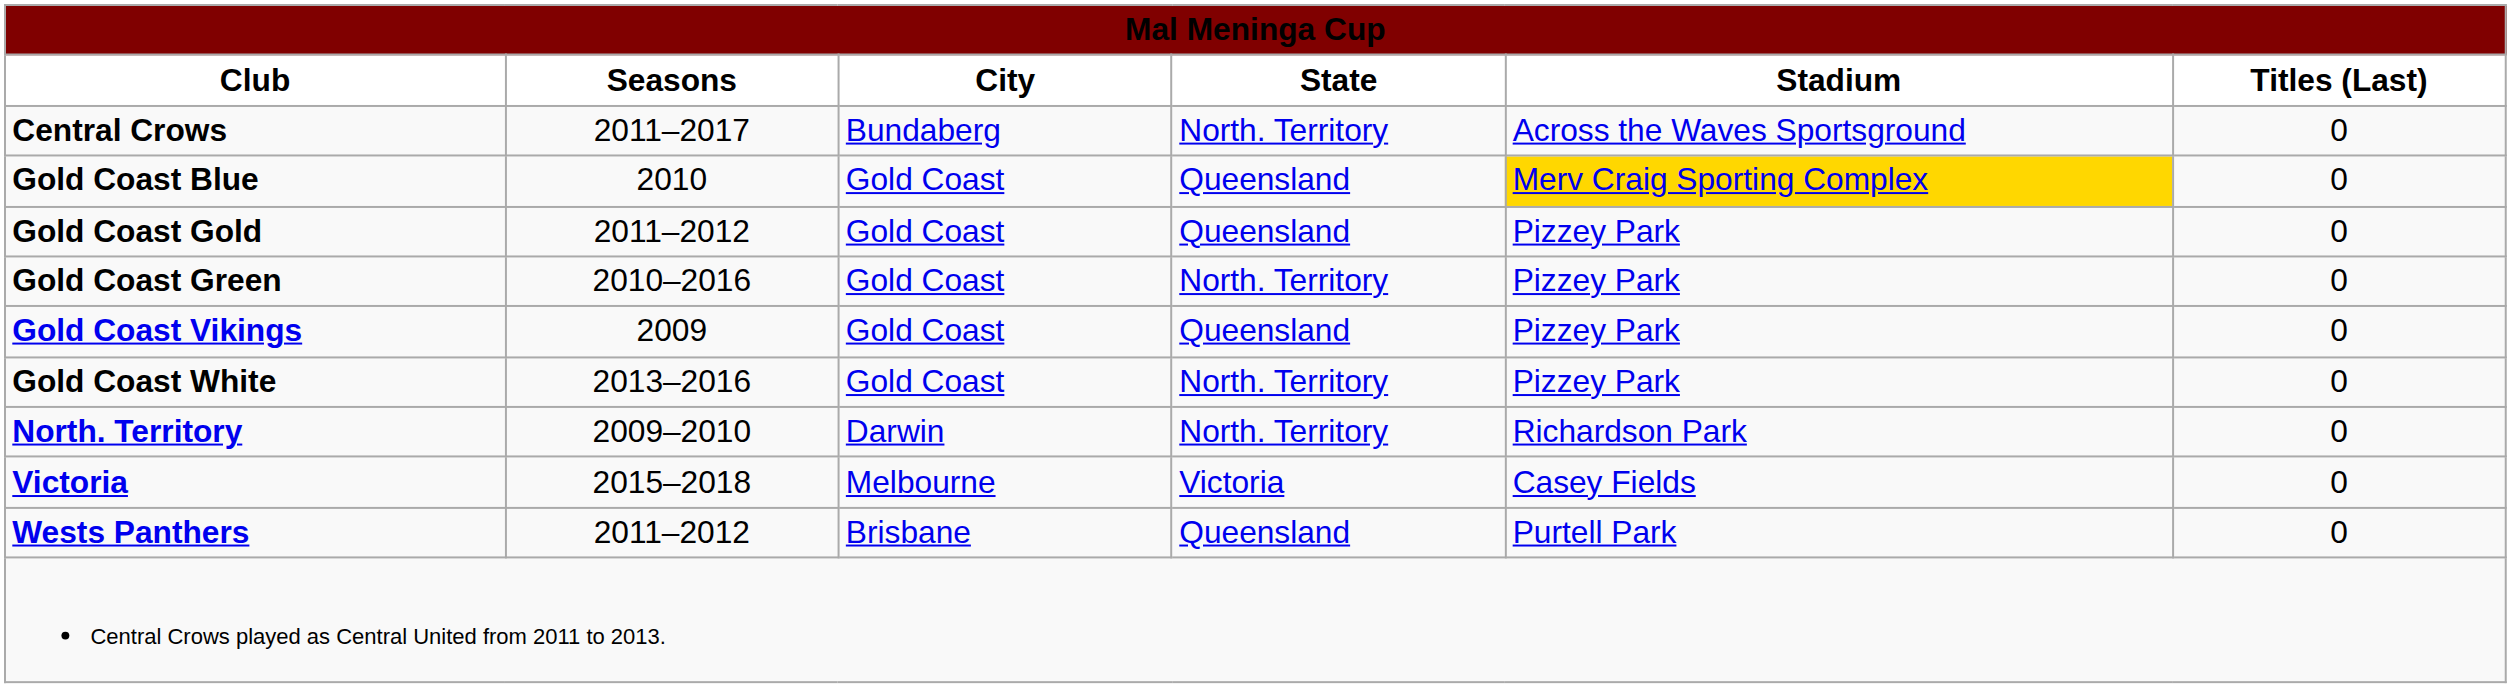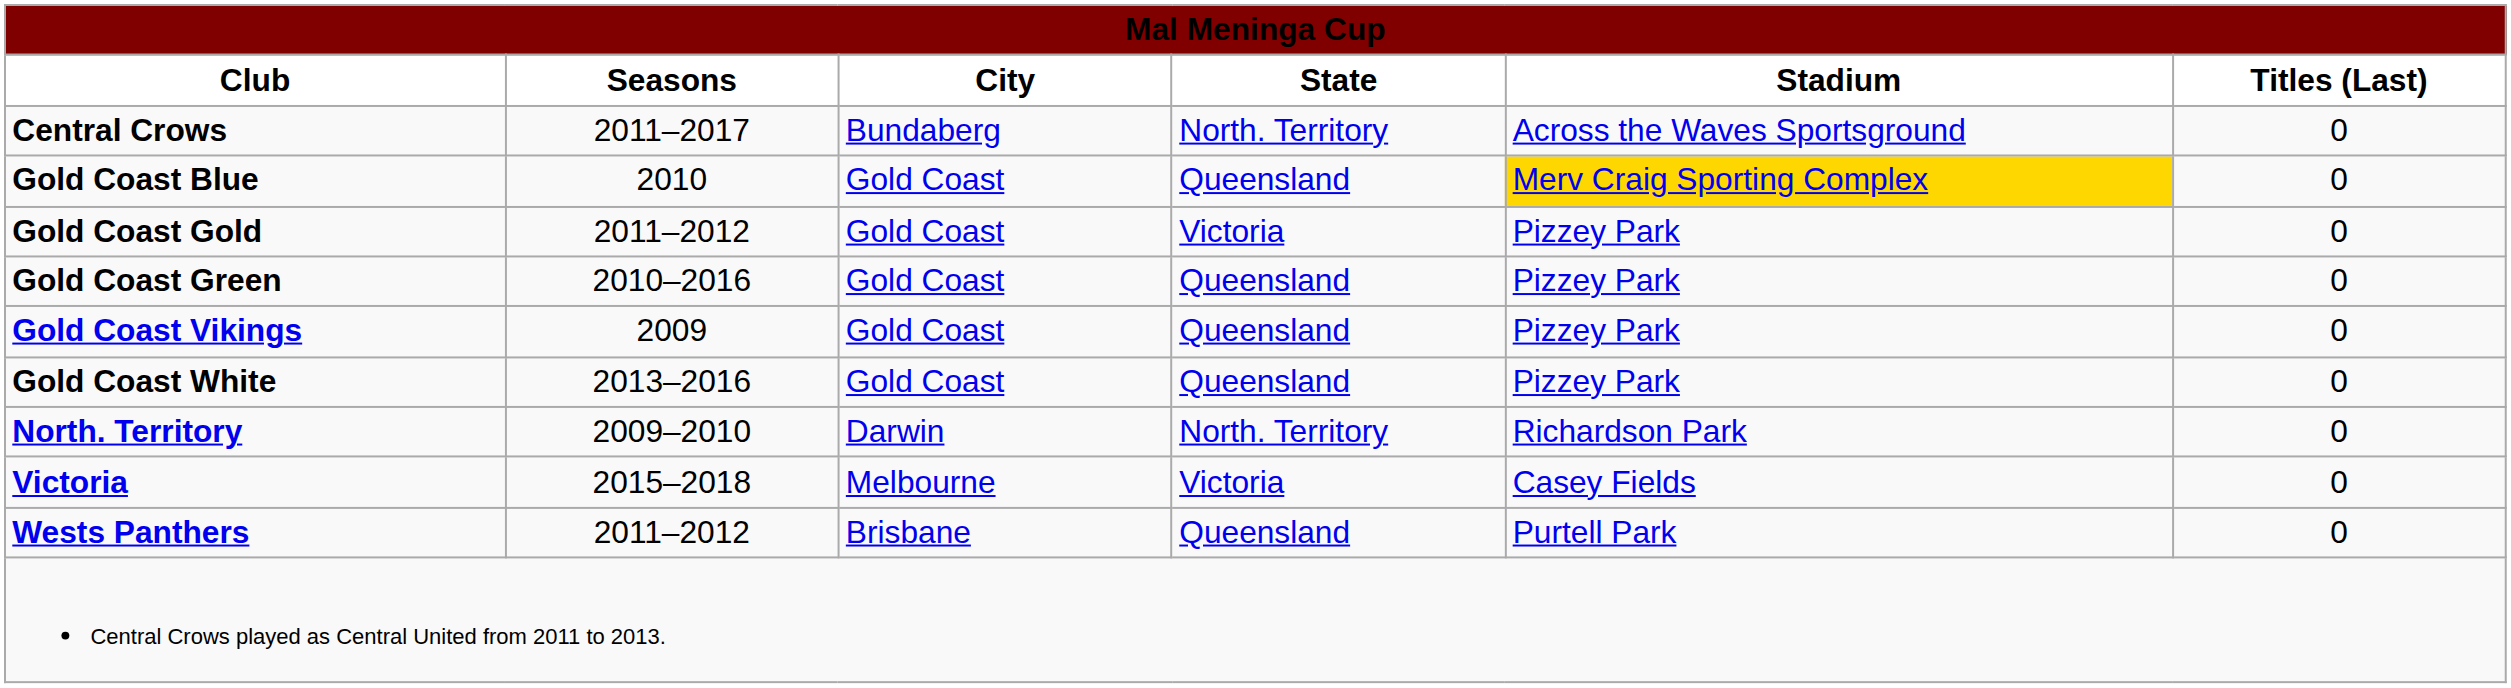Gold Coast Gold | State: Queensland -> Victoria
Gold Coast Green | State: North. Territory -> Queensland
Gold Coast White | State: North. Territory -> Queensland
